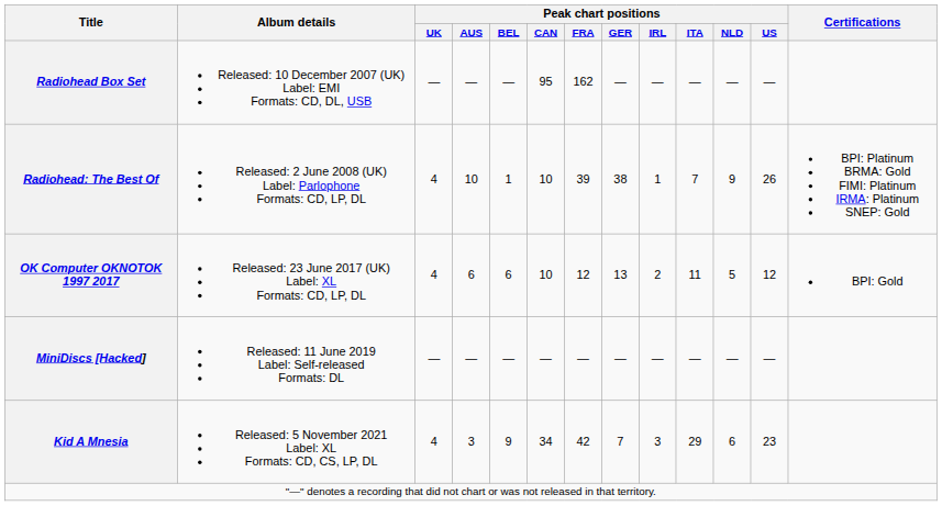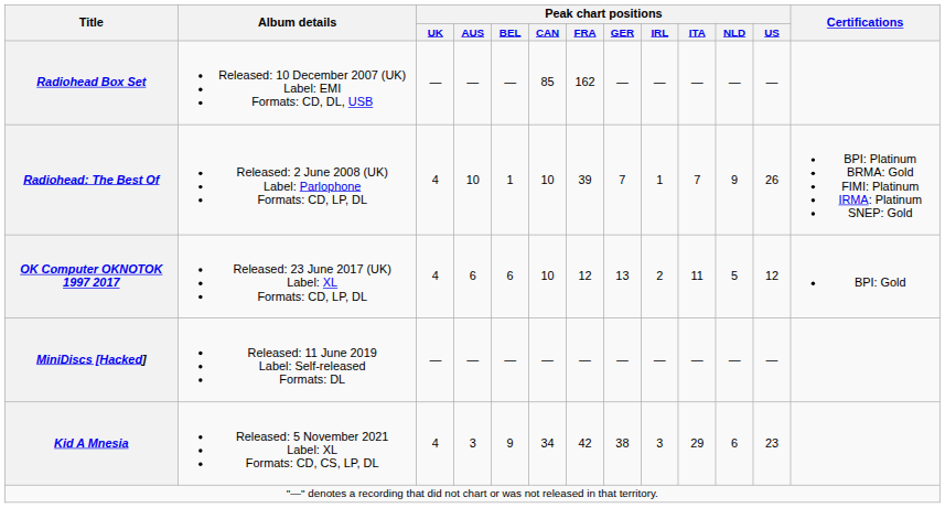Radiohead Box Set | Peak chart positions / CAN: 95 -> 85
Radiohead: The Best Of | Peak chart positions / GER: 38 -> 7
Kid A Mnesia | Peak chart positions / GER: 7 -> 38
